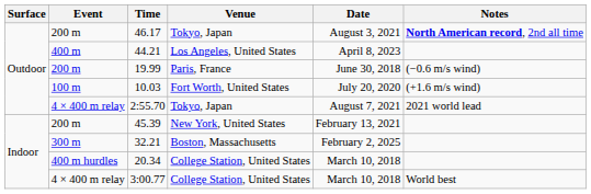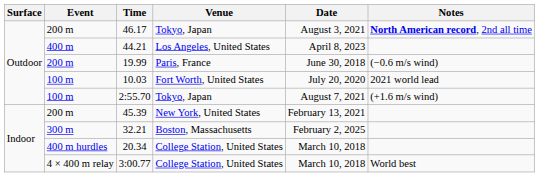10.03 | Notes: (+1.6 m/s wind) -> 2021 world lead
2:55.70 | Event: 4 × 400 m relay -> 100 m
2:55.70 | Notes: 2021 world lead -> (+1.6 m/s wind)
